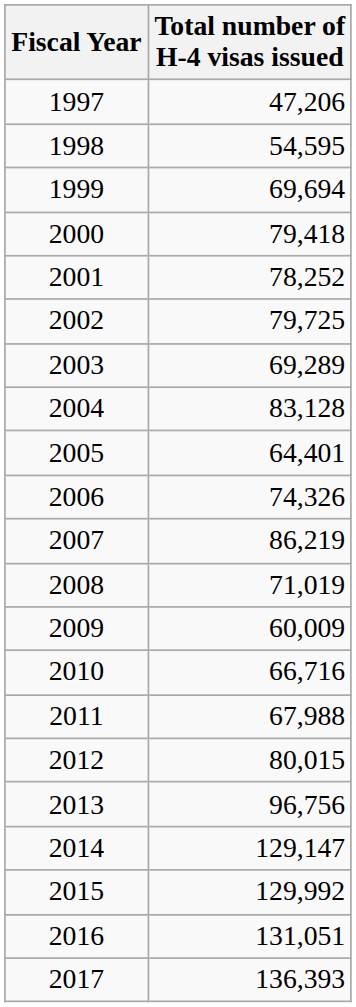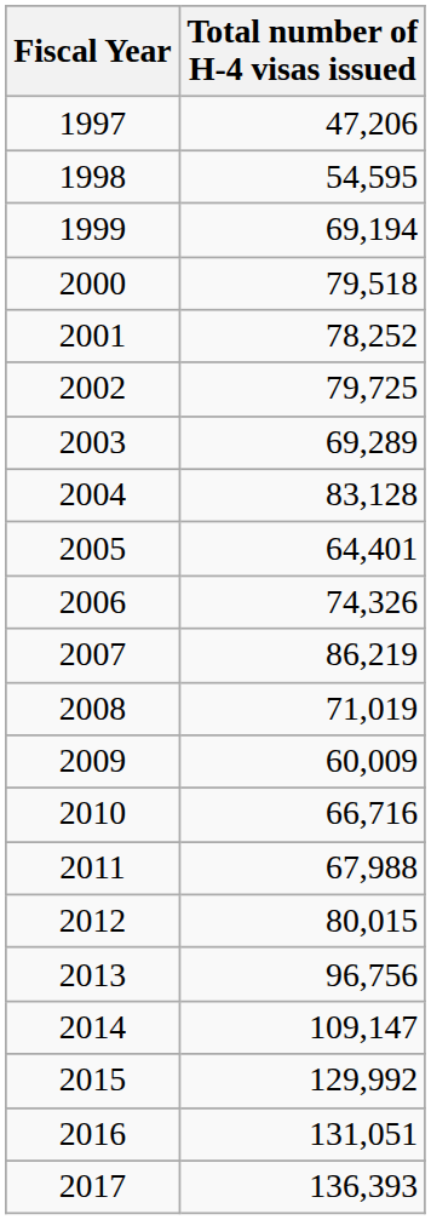1999 | Total number of H-4 visas issued: 69,694 -> 69,194
2000 | Total number of H-4 visas issued: 79,418 -> 79,518
2014 | Total number of H-4 visas issued: 129,147 -> 109,147
